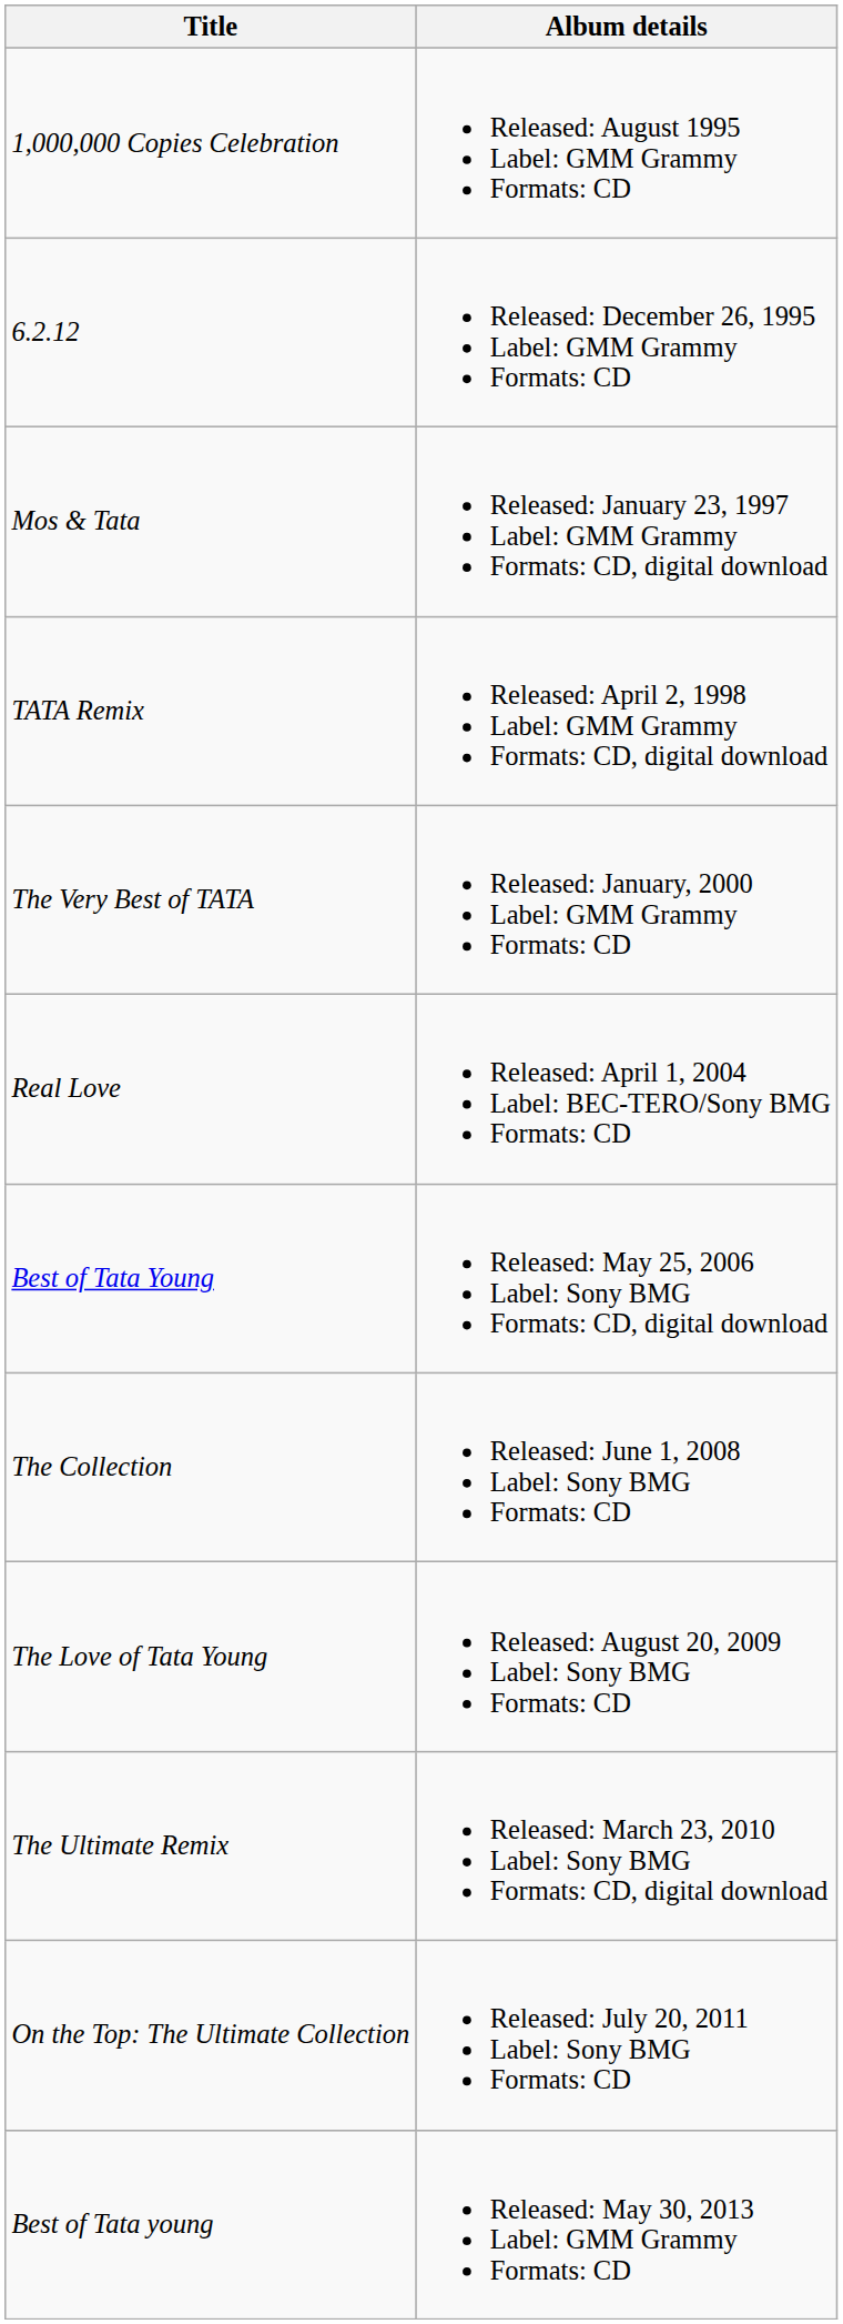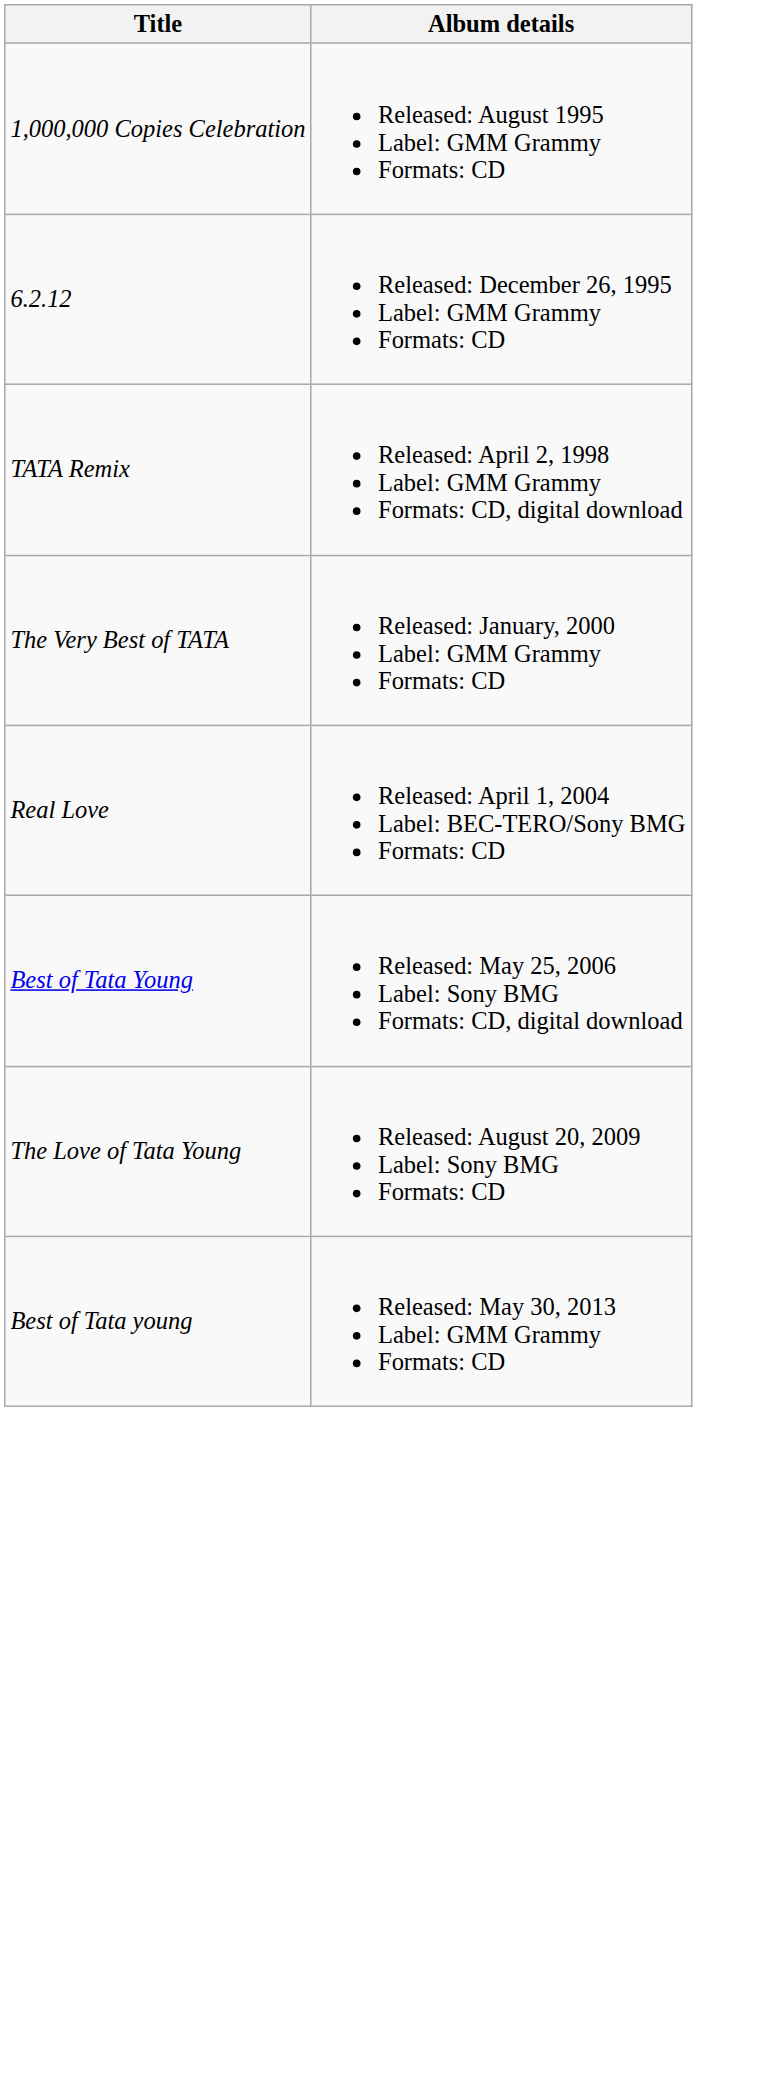- row: Mos & Tata | Released: January 23, 1997 Label: GMM Grammy Formats: CD, digital download
- row: The Collection | Released: June 1, 2008 Label: Sony BMG Formats: CD
- row: The Ultimate Remix | Released: March 23, 2010 Label: Sony BMG Formats: CD, digital download
- row: On the Top: The Ultimate Collection | Released: July 20, 2011 Label: Sony BMG Formats: CD
